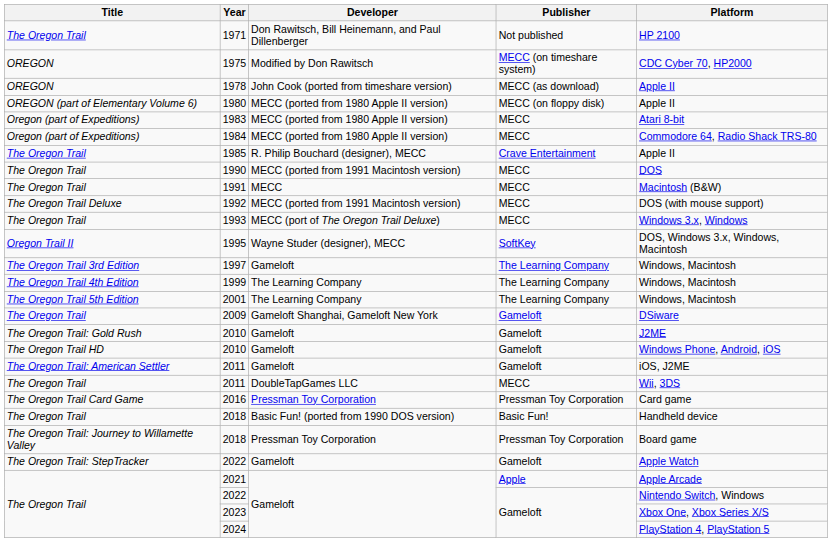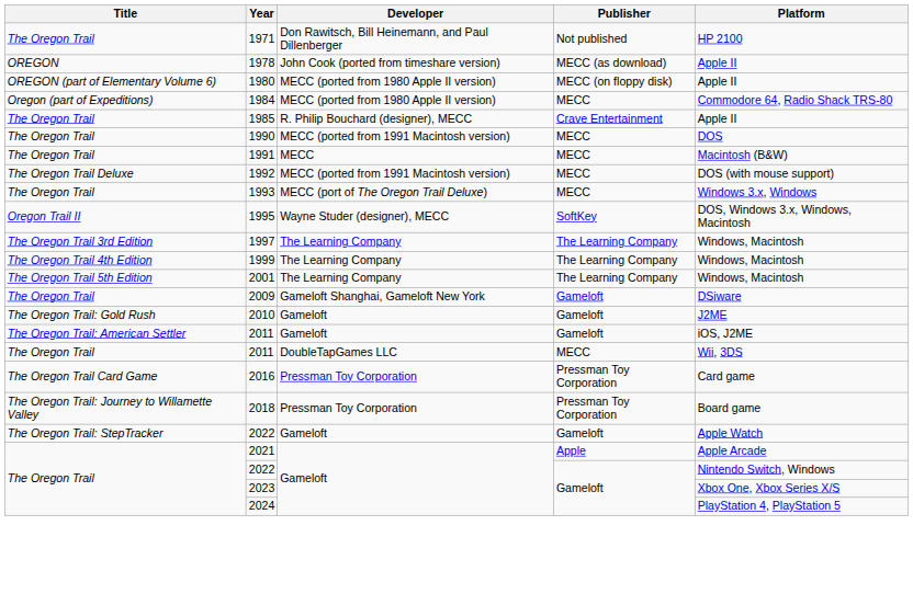- row: OREGON | 1975 | Modified by Don Rawitsch | MECC (on timeshare system) | CDC Cyber 70, HP2000
- row: Oregon (part of Expeditions) | 1983 | MECC (ported from 1980 Apple II version) | MECC | Atari 8-bit
1997 | Developer: Gameloft -> The Learning Company
- row: The Oregon Trail HD | 2010 | Gameloft | Gameloft | Windows Phone, Android, iOS
- row: The Oregon Trail | 2018 | Basic Fun! (ported from 1990 DOS version) | Basic Fun! | Handheld device
